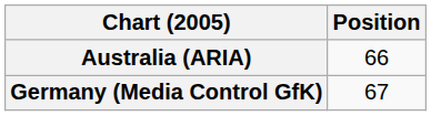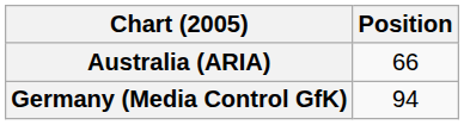Germany (Media Control GfK) | Position: 67 -> 94
